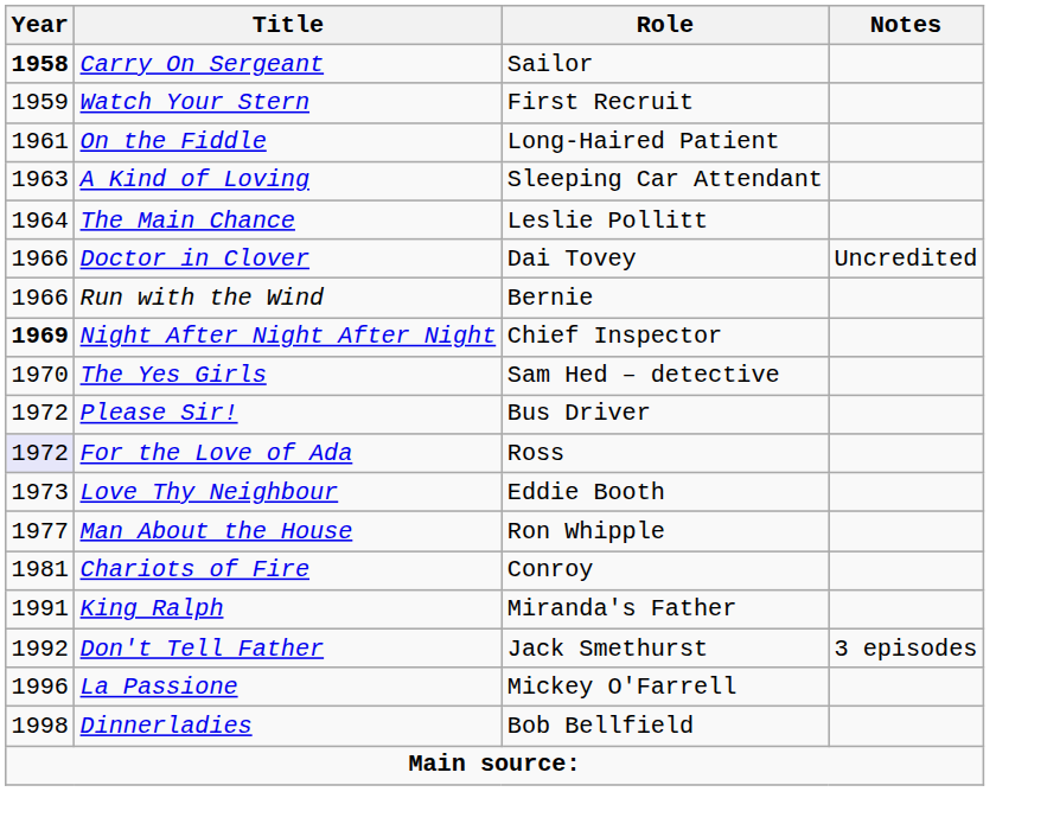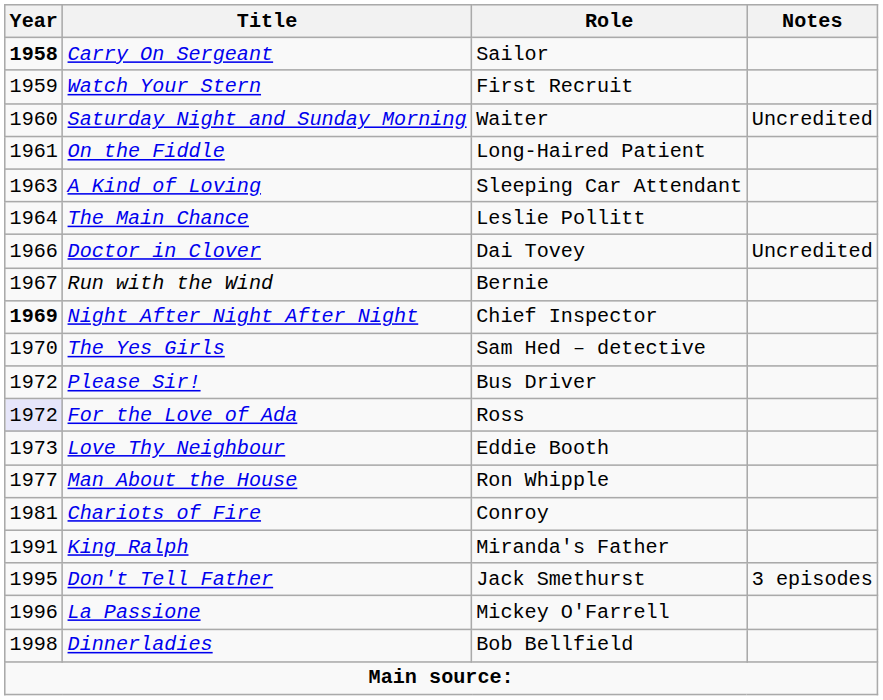+ row: 1960 | Saturday Night and Sunday Morning | Waiter | Uncredited
Run with the Wind | Year: 1966 -> 1967
Don't Tell Father | Year: 1992 -> 1995
